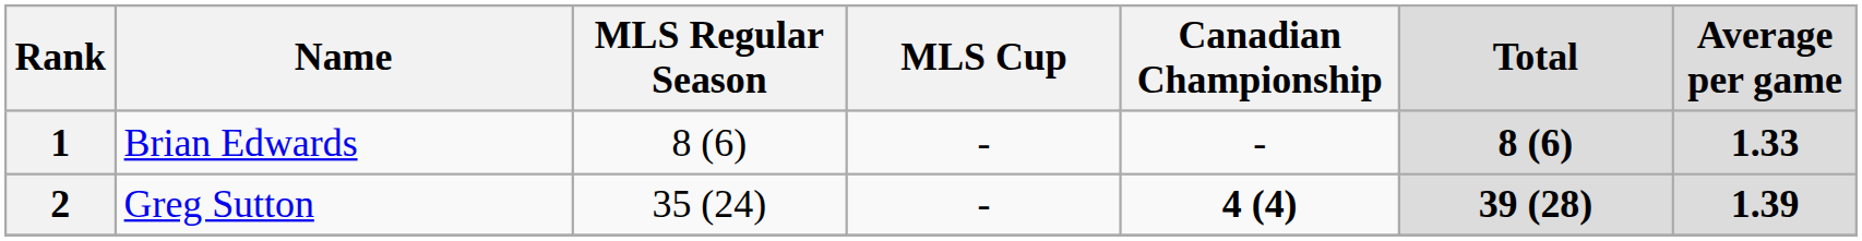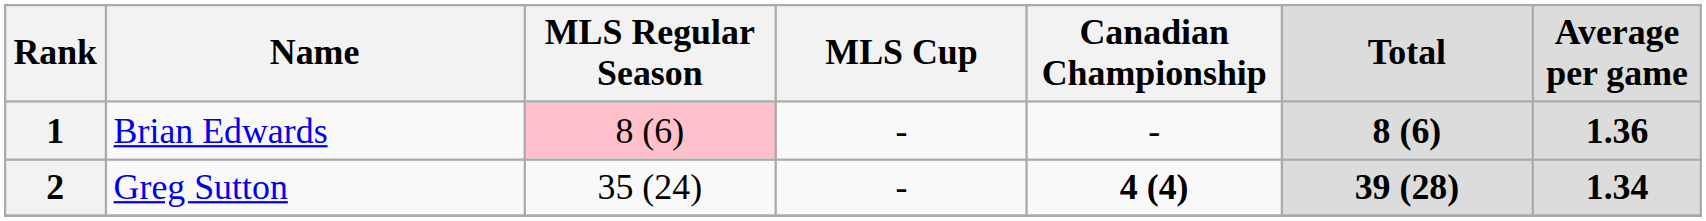1 | MLS Regular Season: no background -> pink background
1 | Average per game: 1.33 -> 1.36
2 | Average per game: 1.39 -> 1.34
